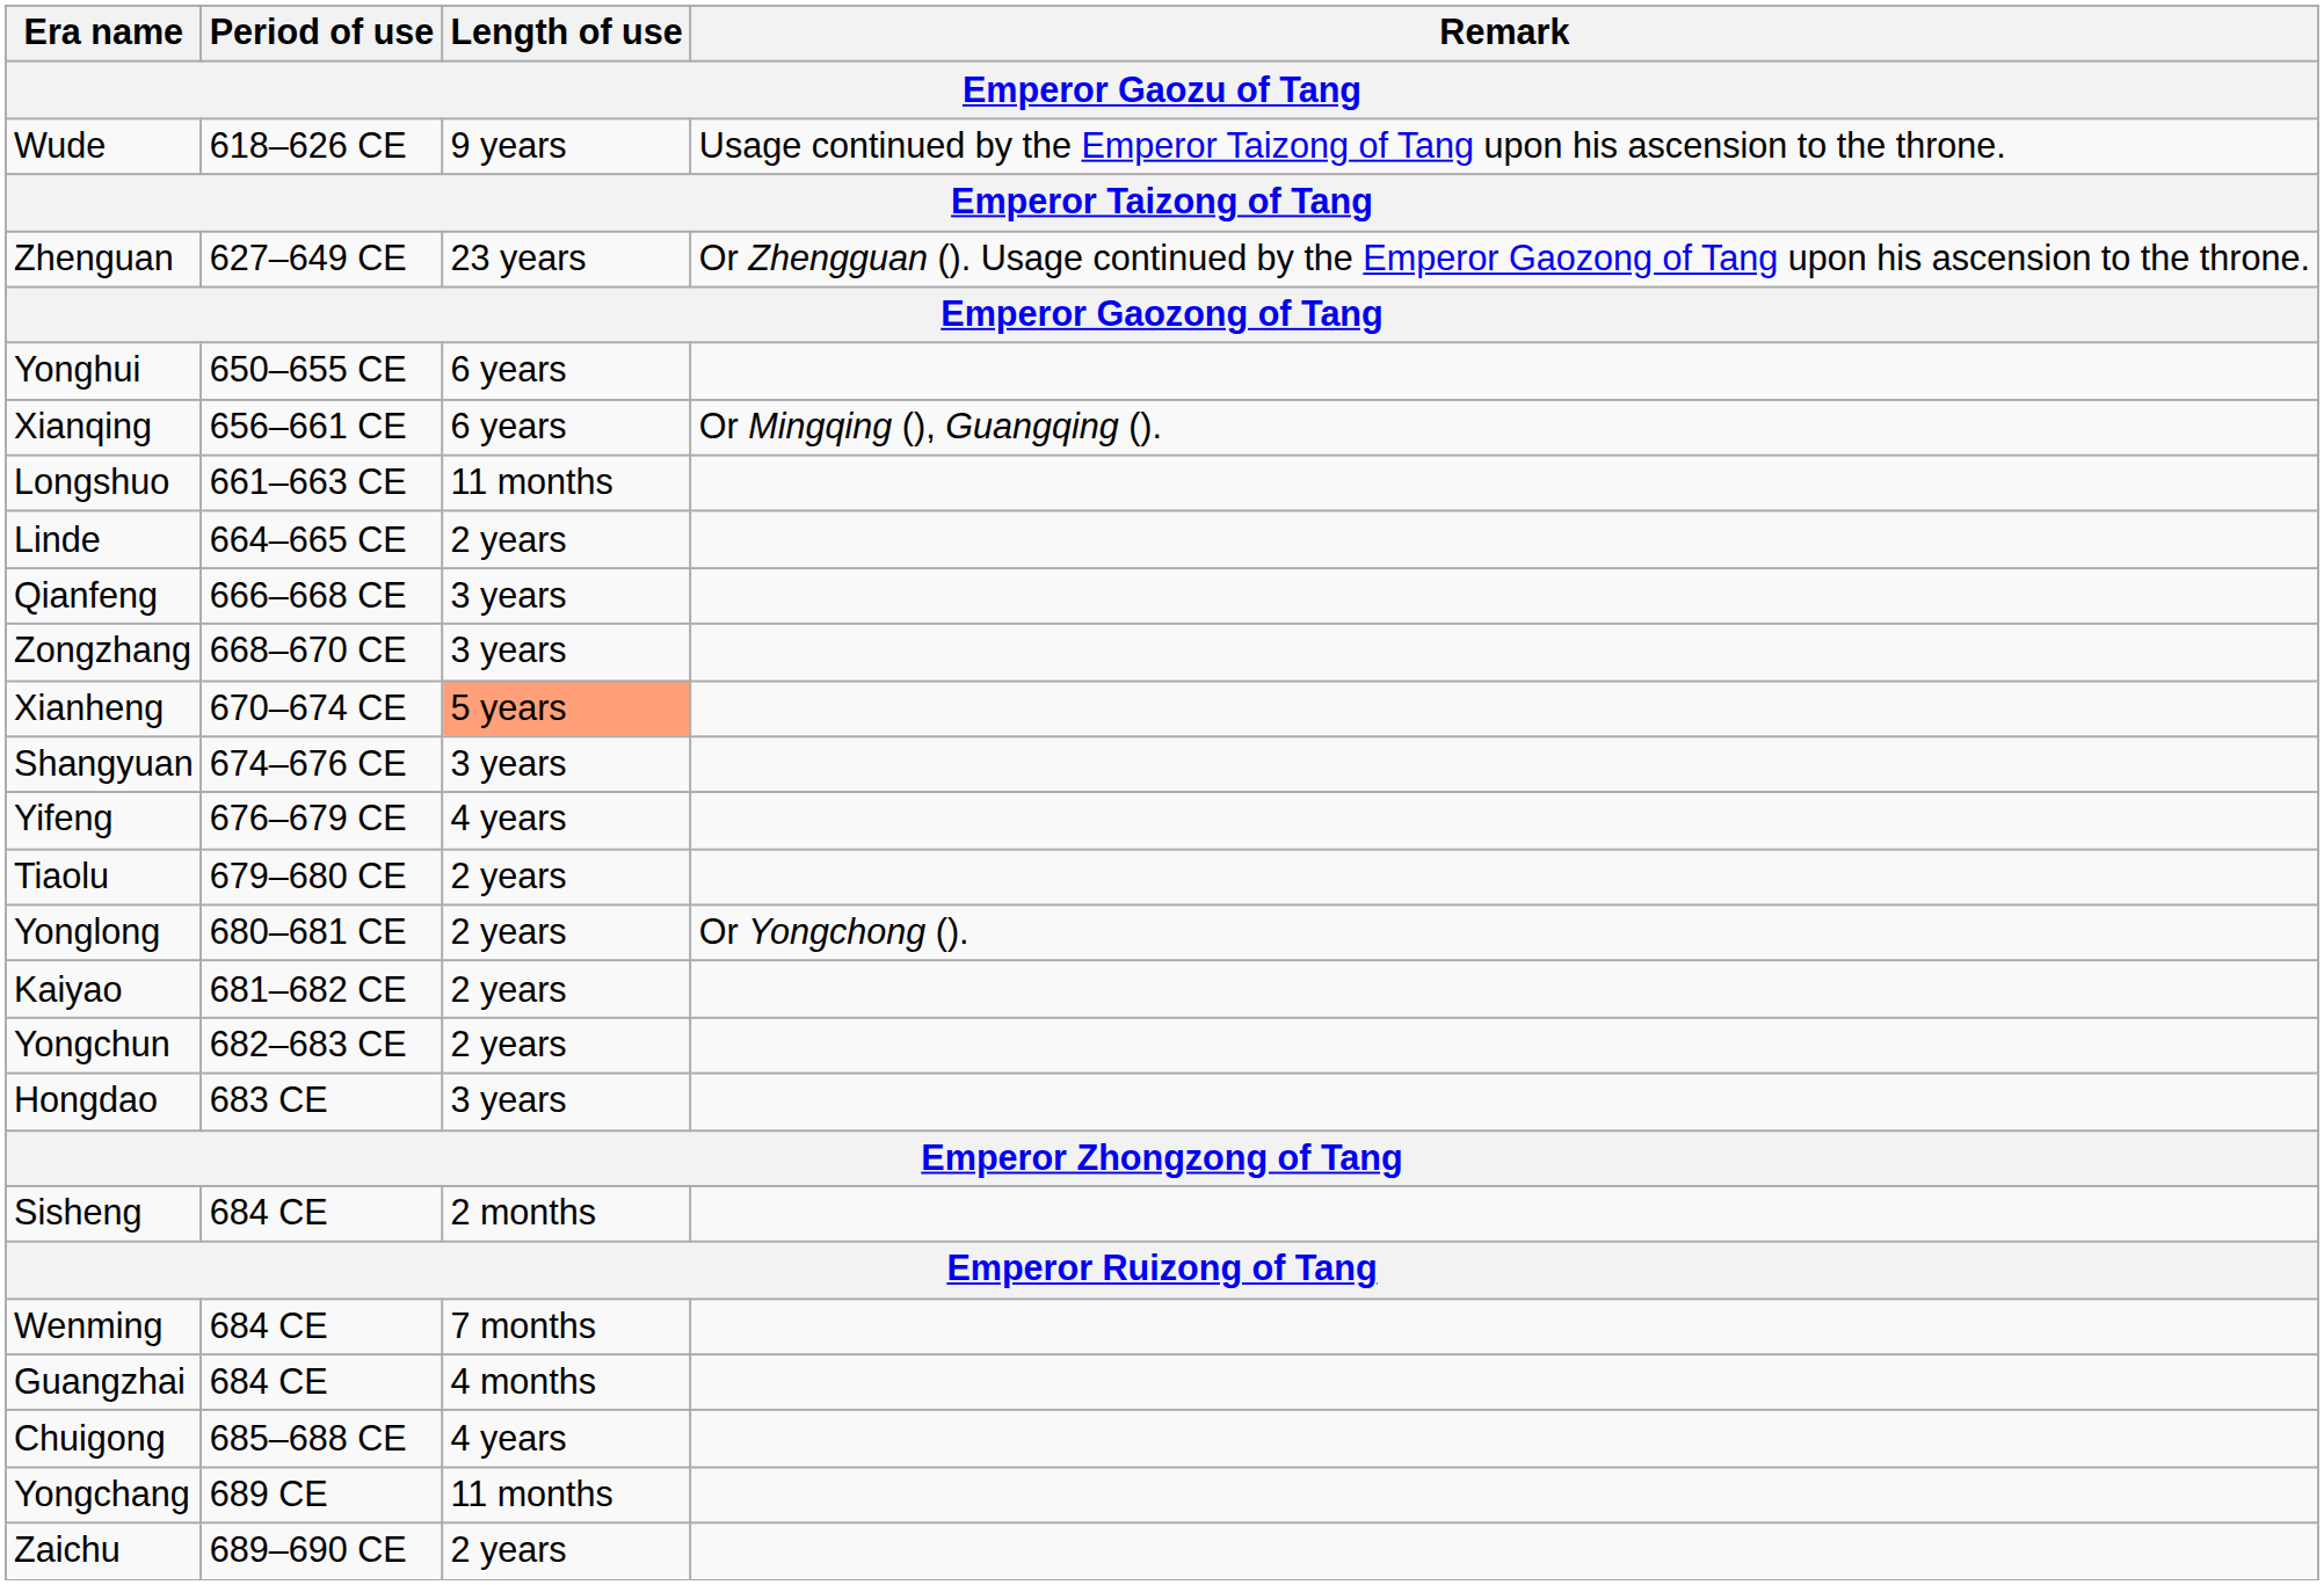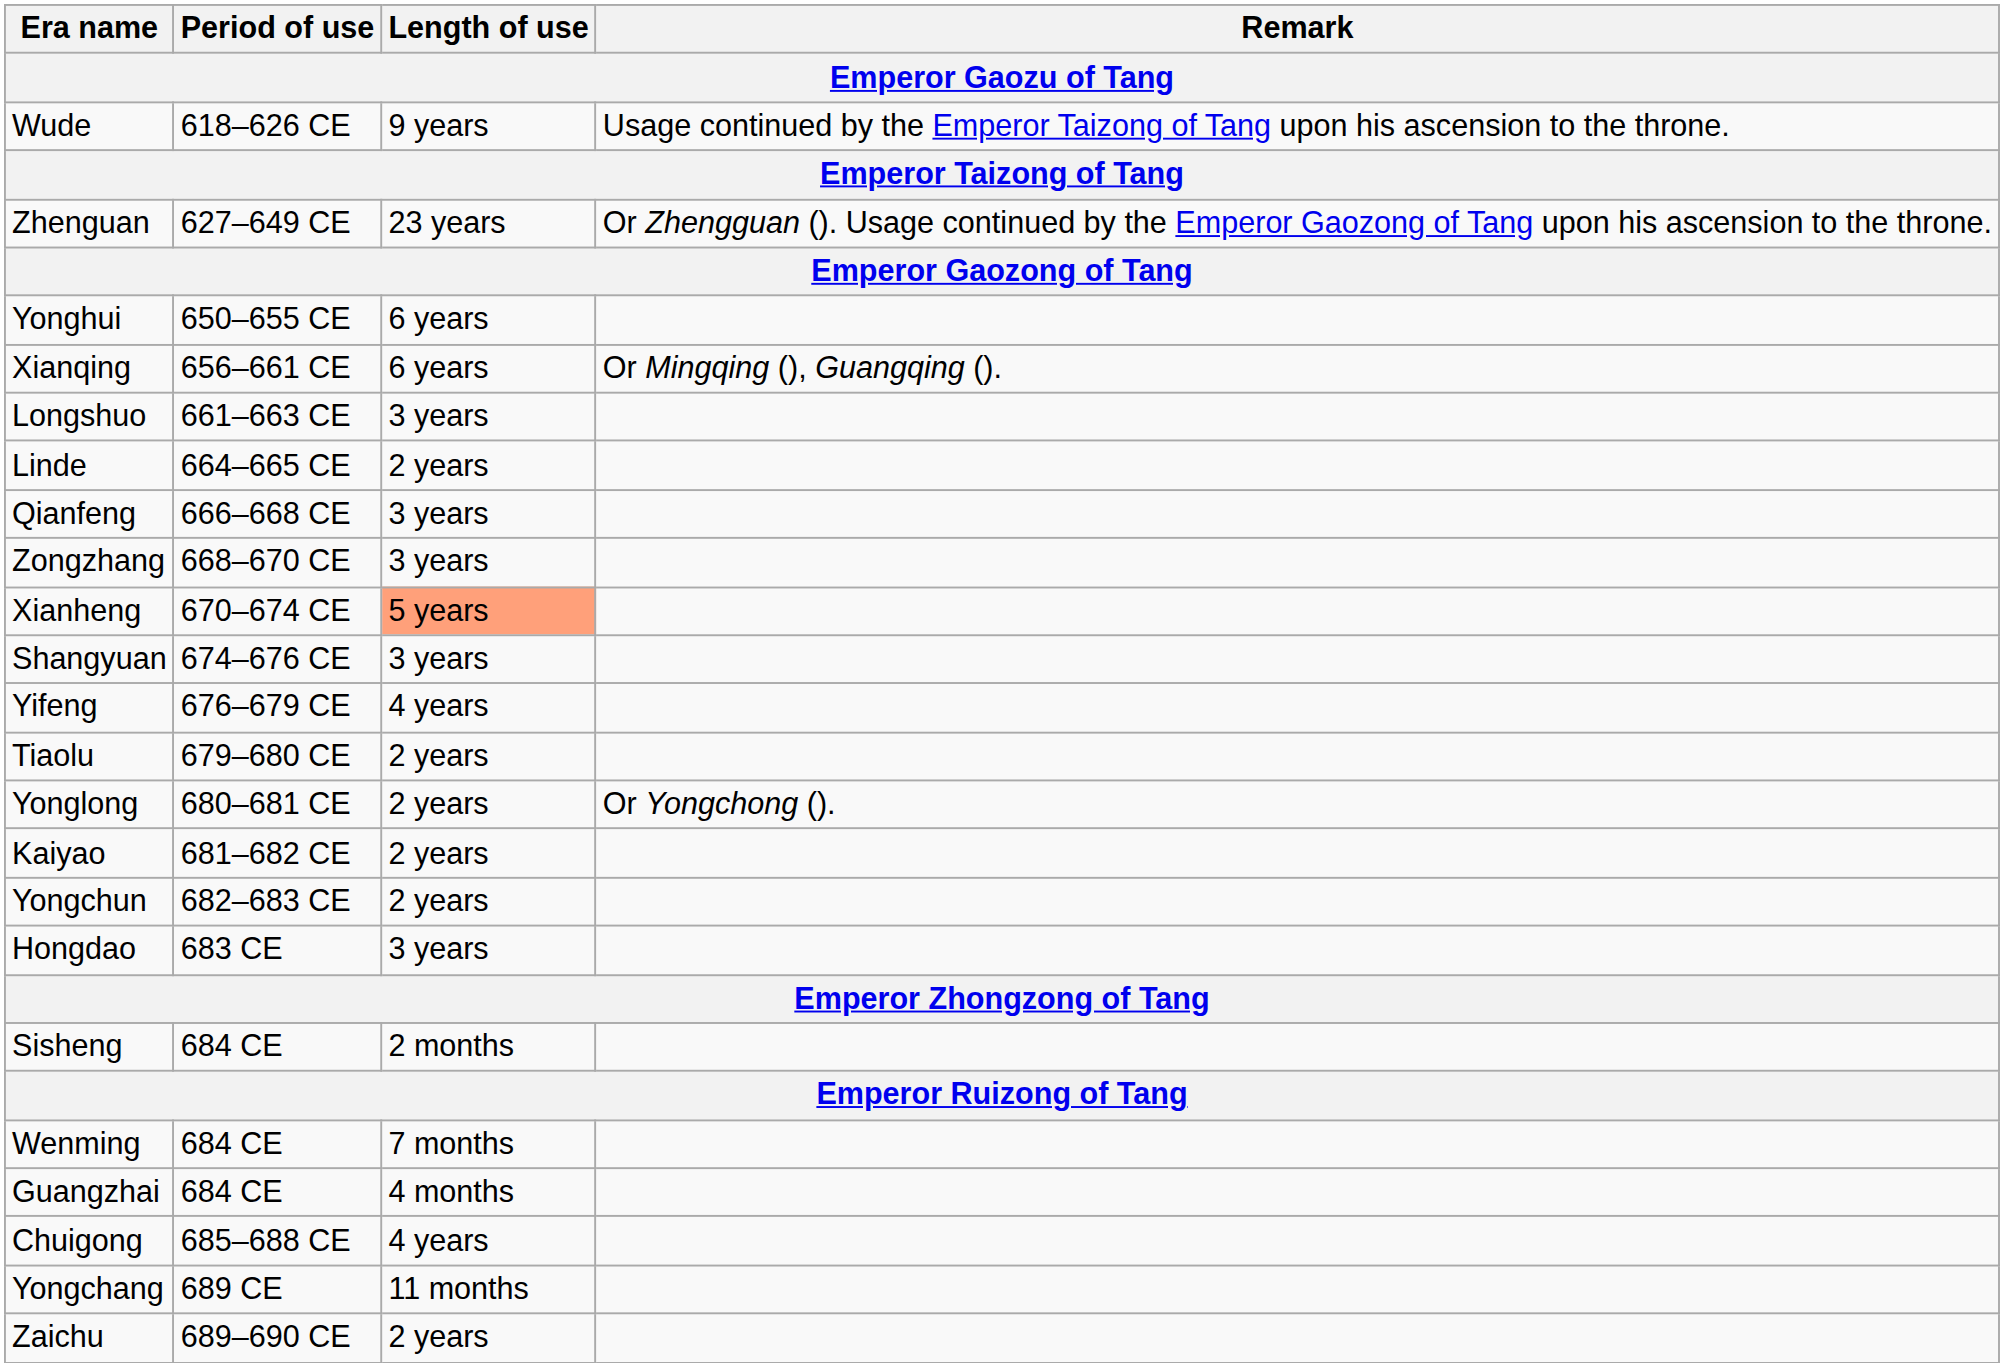Longshuo | Length of use: 11 months -> 3 years
